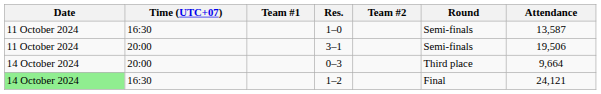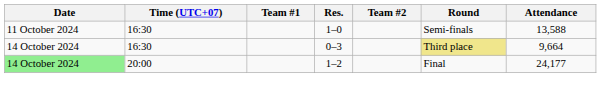1–0 | Attendance: 13,587 -> 13,588
- row: 11 October 2024 | 20:00 | 3–1 | Semi-finals | 19,506
0–3 | Time (UTC+07): 20:00 -> 16:30
0–3 | Round: no background -> khaki background
1–2 | Time (UTC+07): 16:30 -> 20:00
1–2 | Attendance: 24,121 -> 24,177
